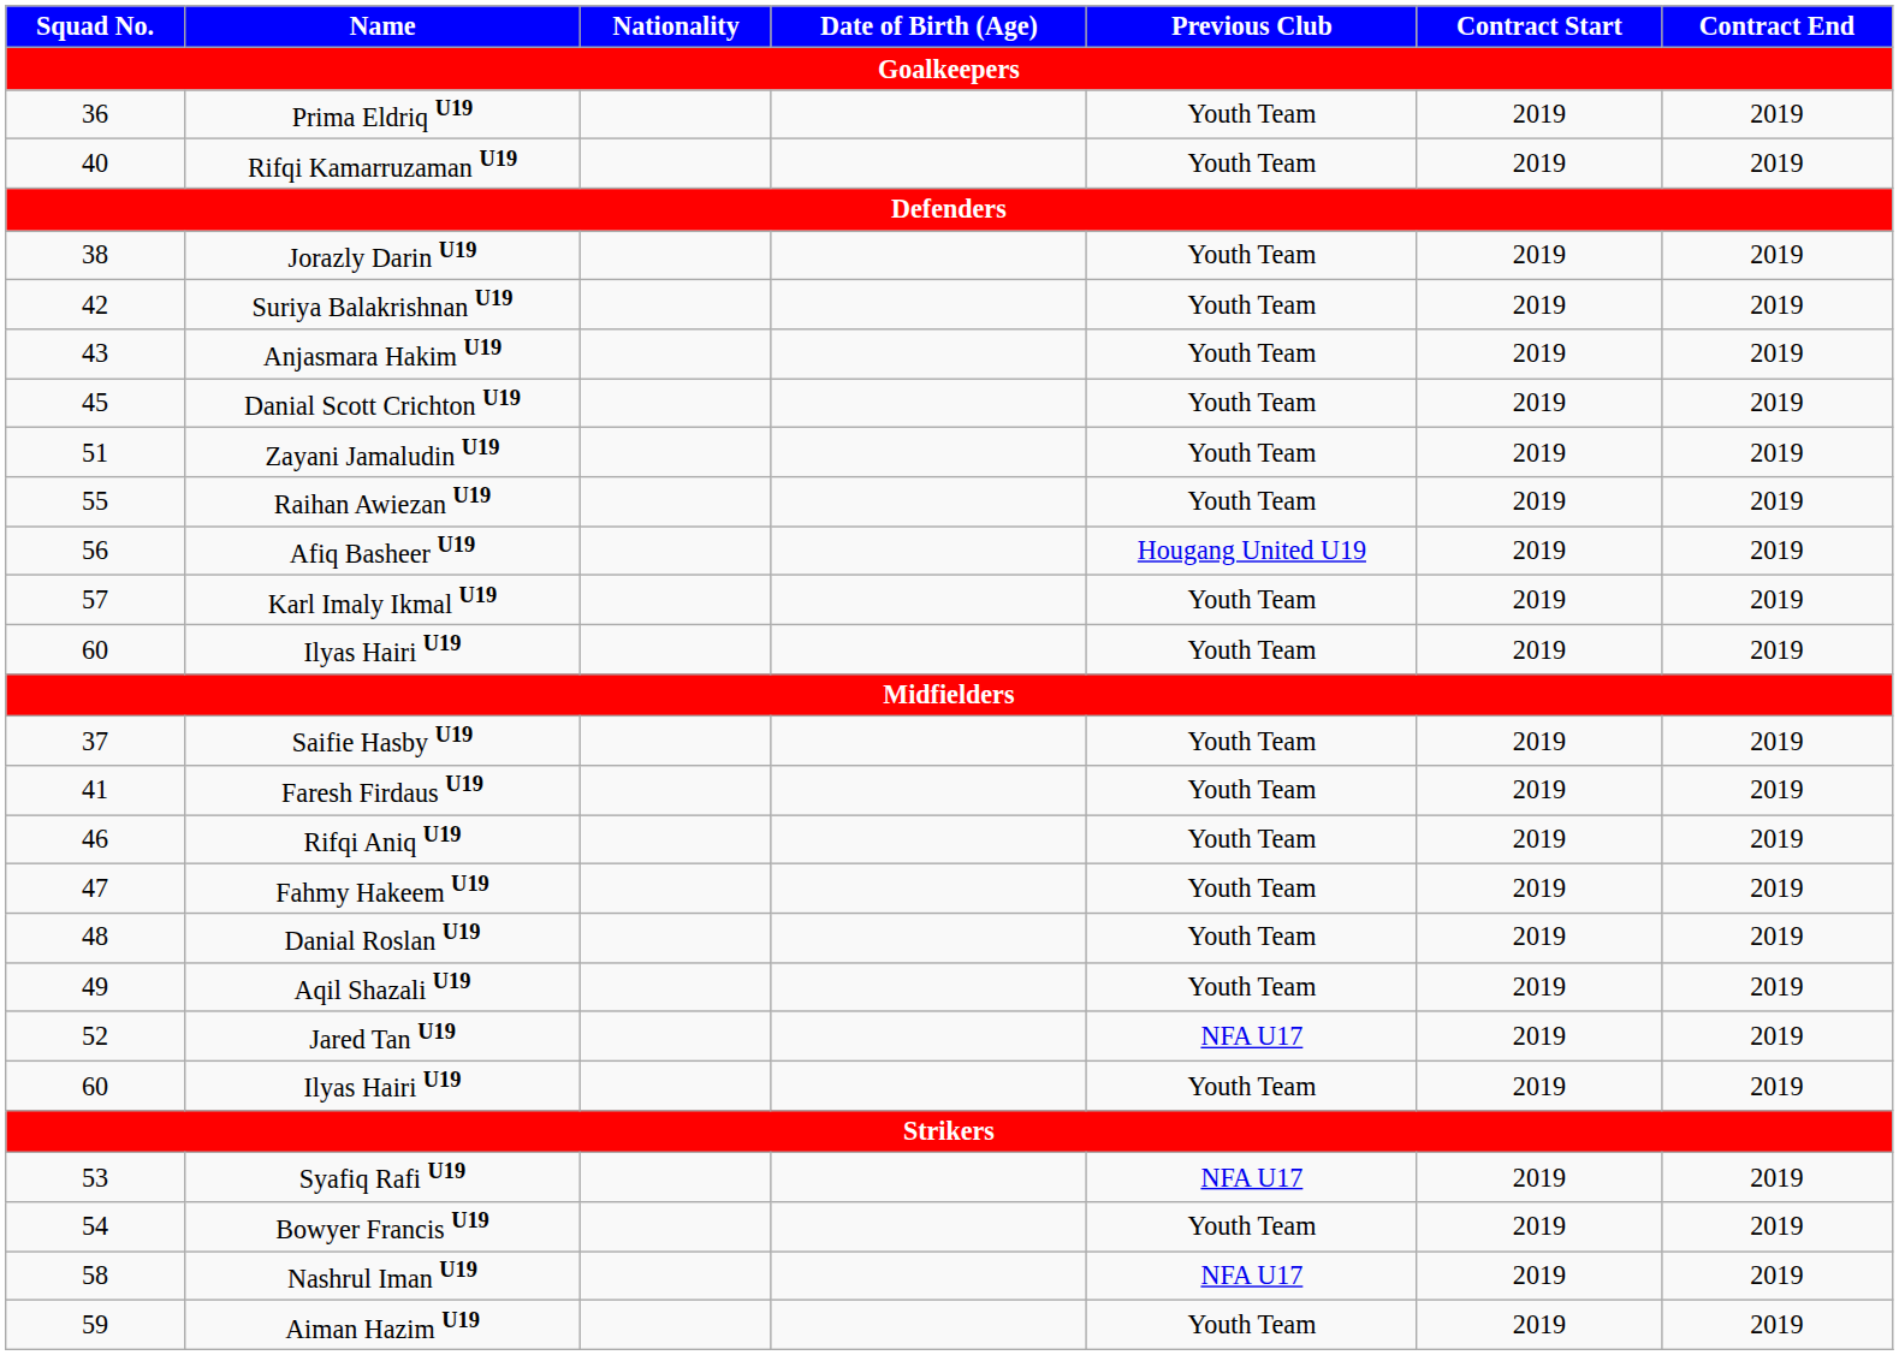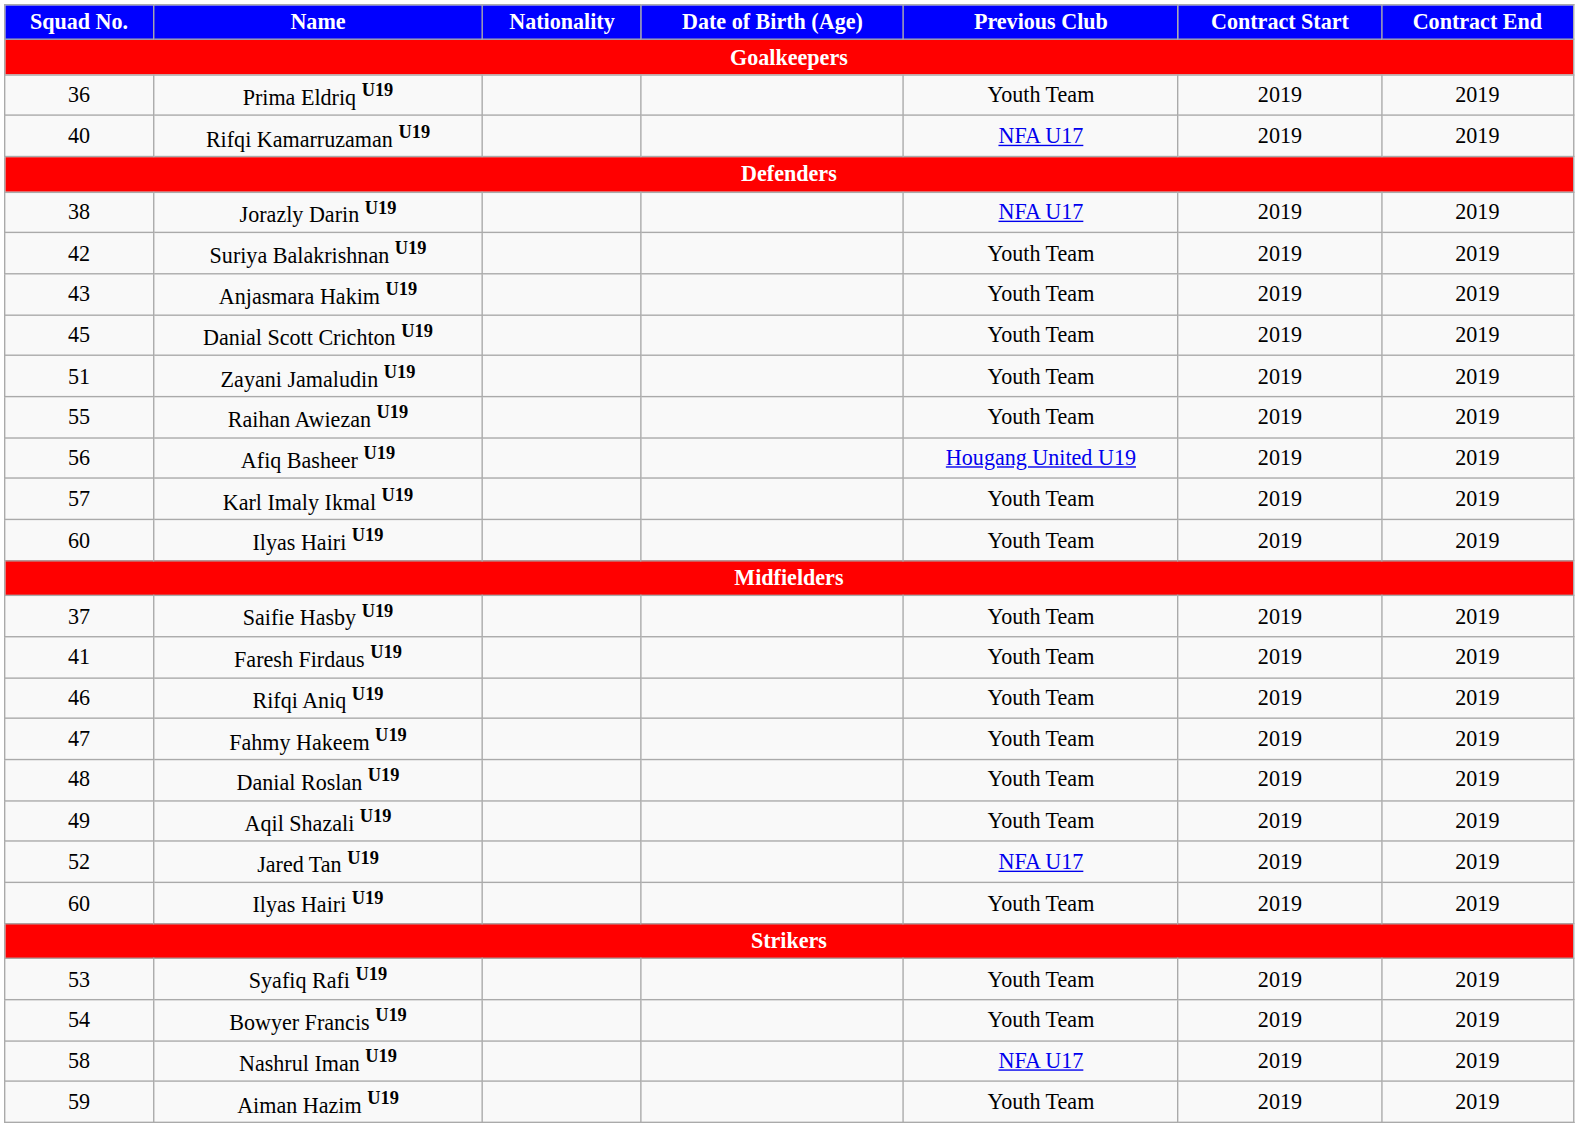Rifqi Kamarruzaman U19 | Previous Club: Youth Team -> NFA U17
Jorazly Darin U19 | Previous Club: Youth Team -> NFA U17
Syafiq Rafi U19 | Previous Club: NFA U17 -> Youth Team
